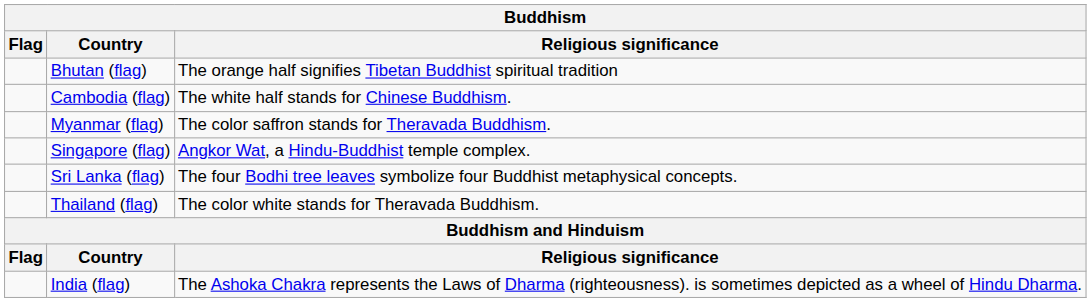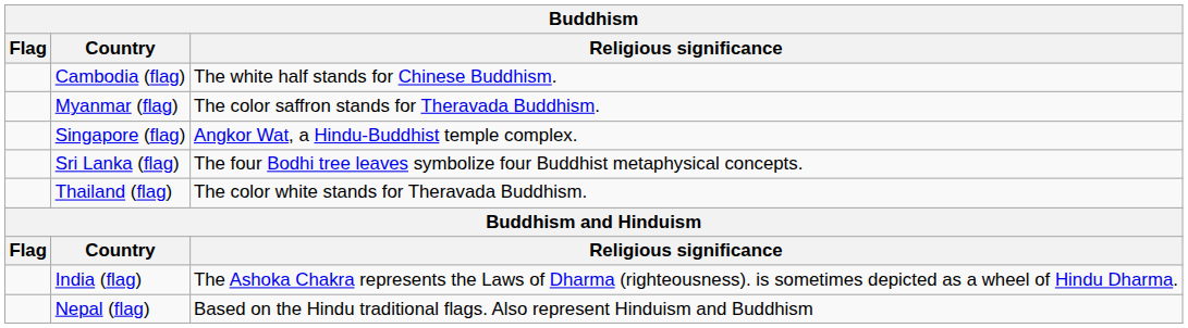- row: Bhutan (flag) | The orange half signifies Tibetan Buddhist spiritual tradition
+ row: Nepal (flag) | Based on the Hindu traditional flags. Also represent Hinduism and Buddhism
